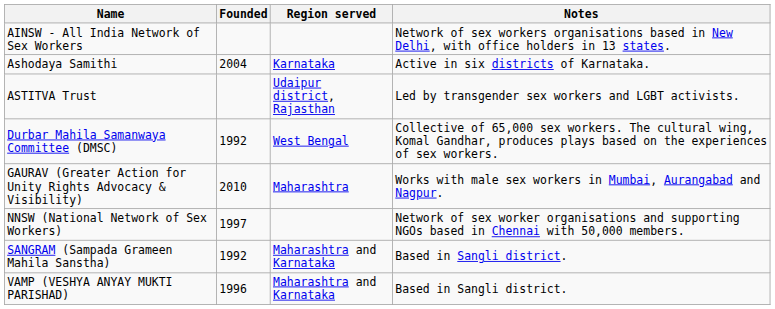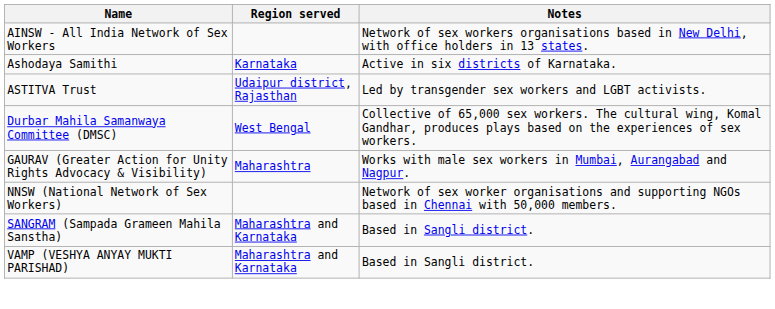- column: Founded | 2004 | 1992 | 2010 | 1997 | 1992 | 1996
